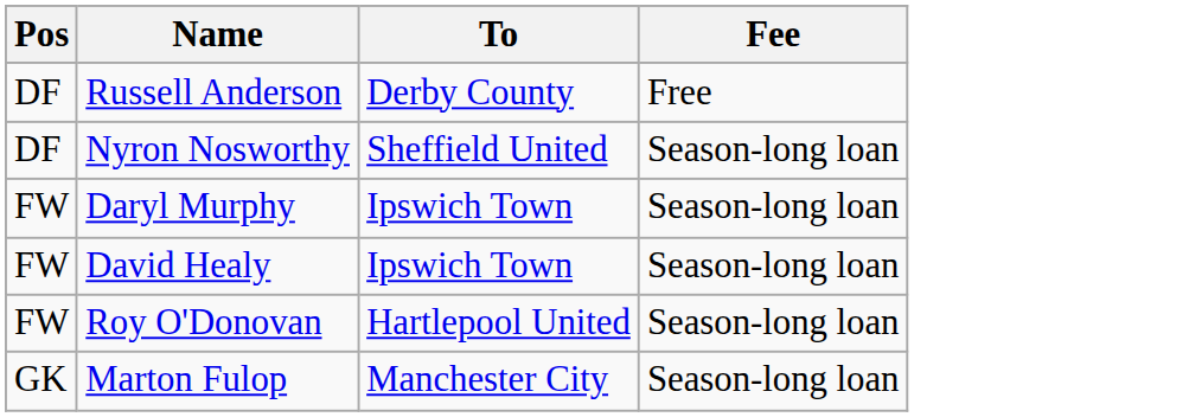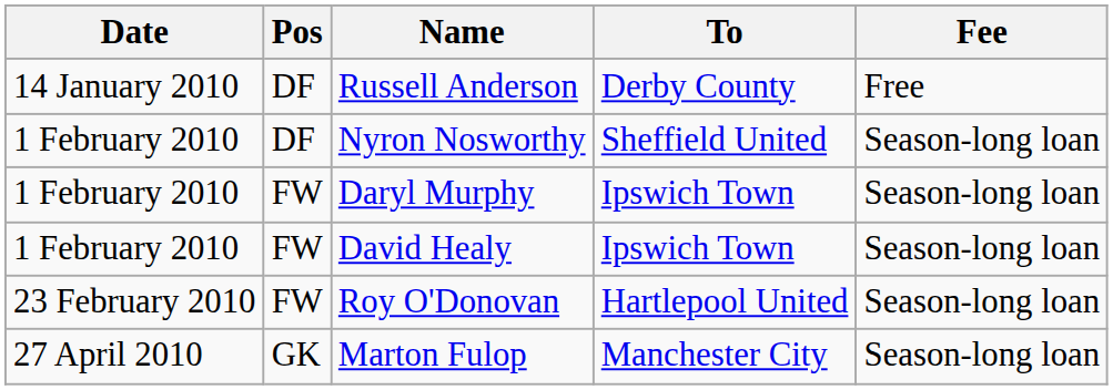+ column: Date | 14 January 2010 | 1 February 2010 | 1 February 2010 | 1 February 2010 | 23 February 2010 | 27 April 2010
